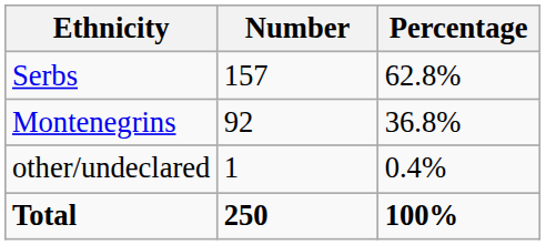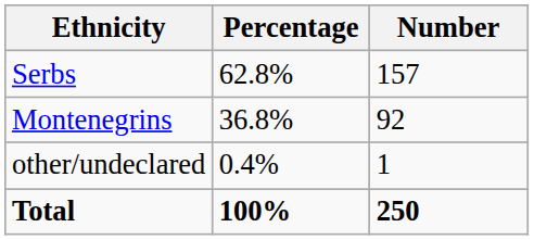columns swapped: Number <-> Percentage
